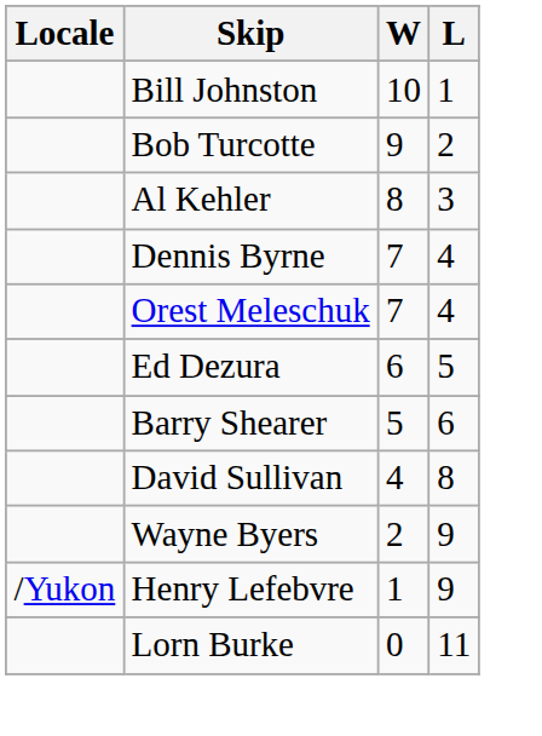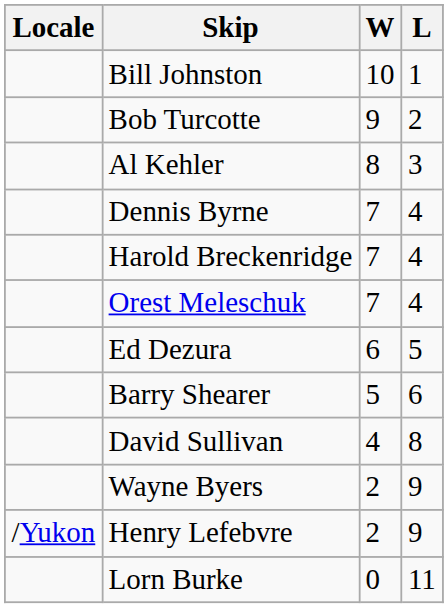+ row: Harold Breckenridge | 7 | 4
Henry Lefebvre | W: 1 -> 2
